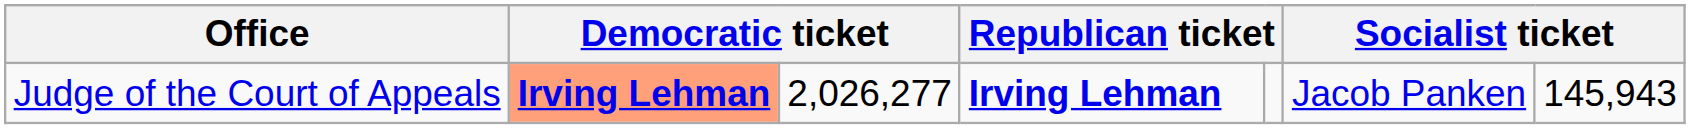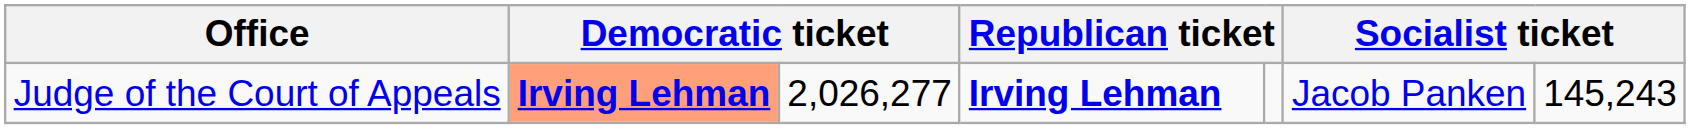Judge of the Court of Appeals | column 7: 145,943 -> 145,243
